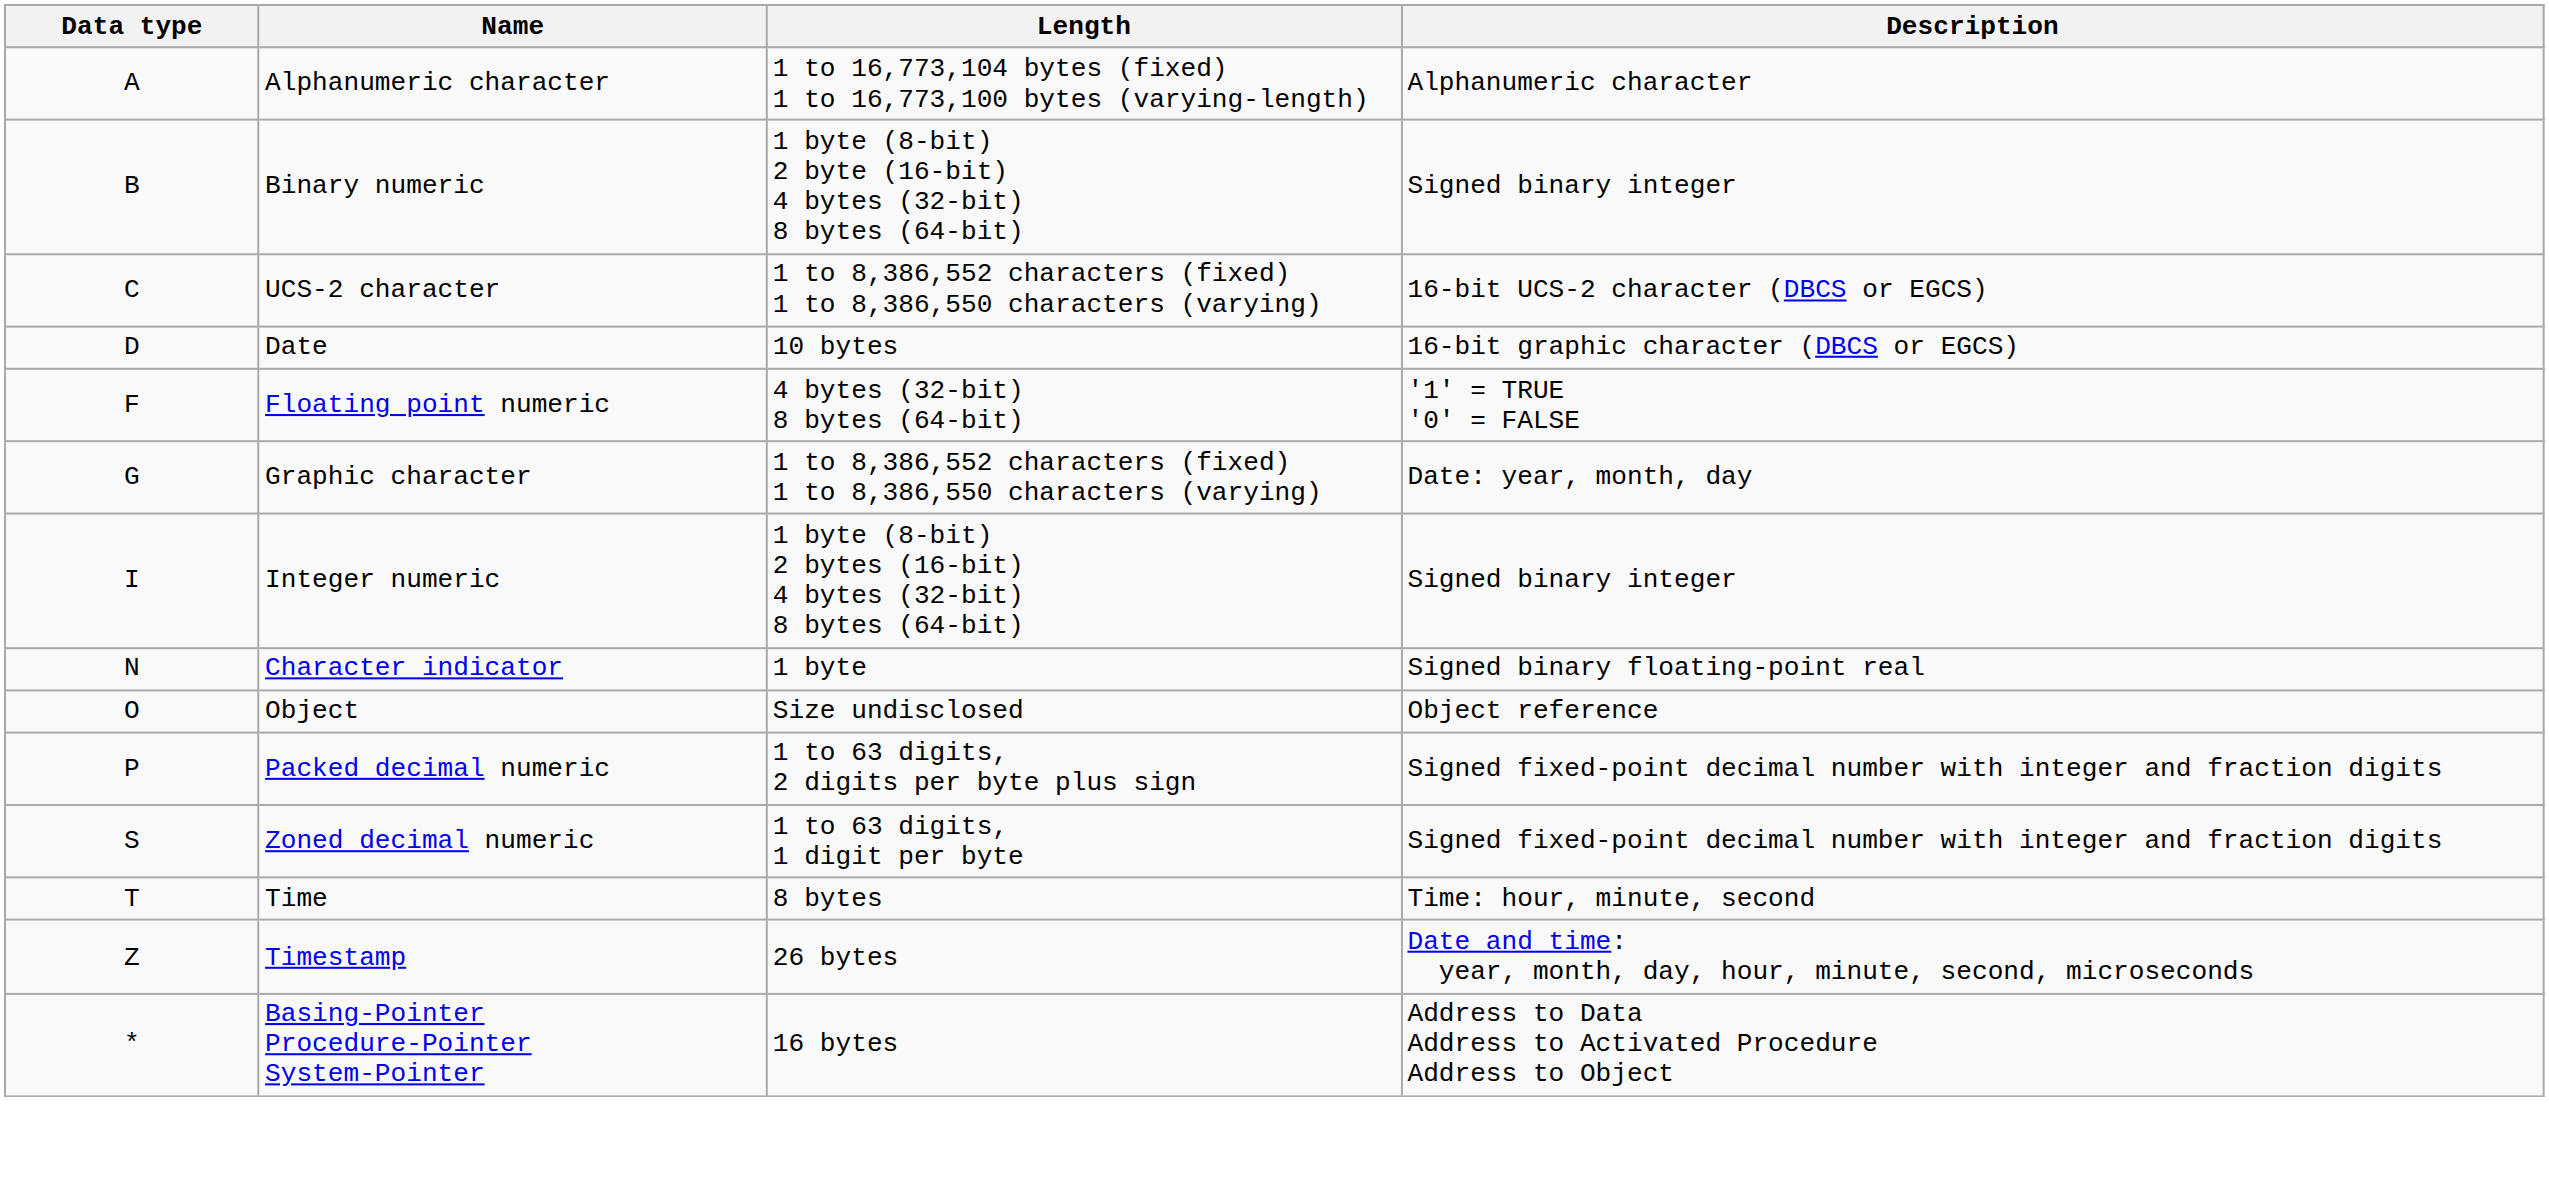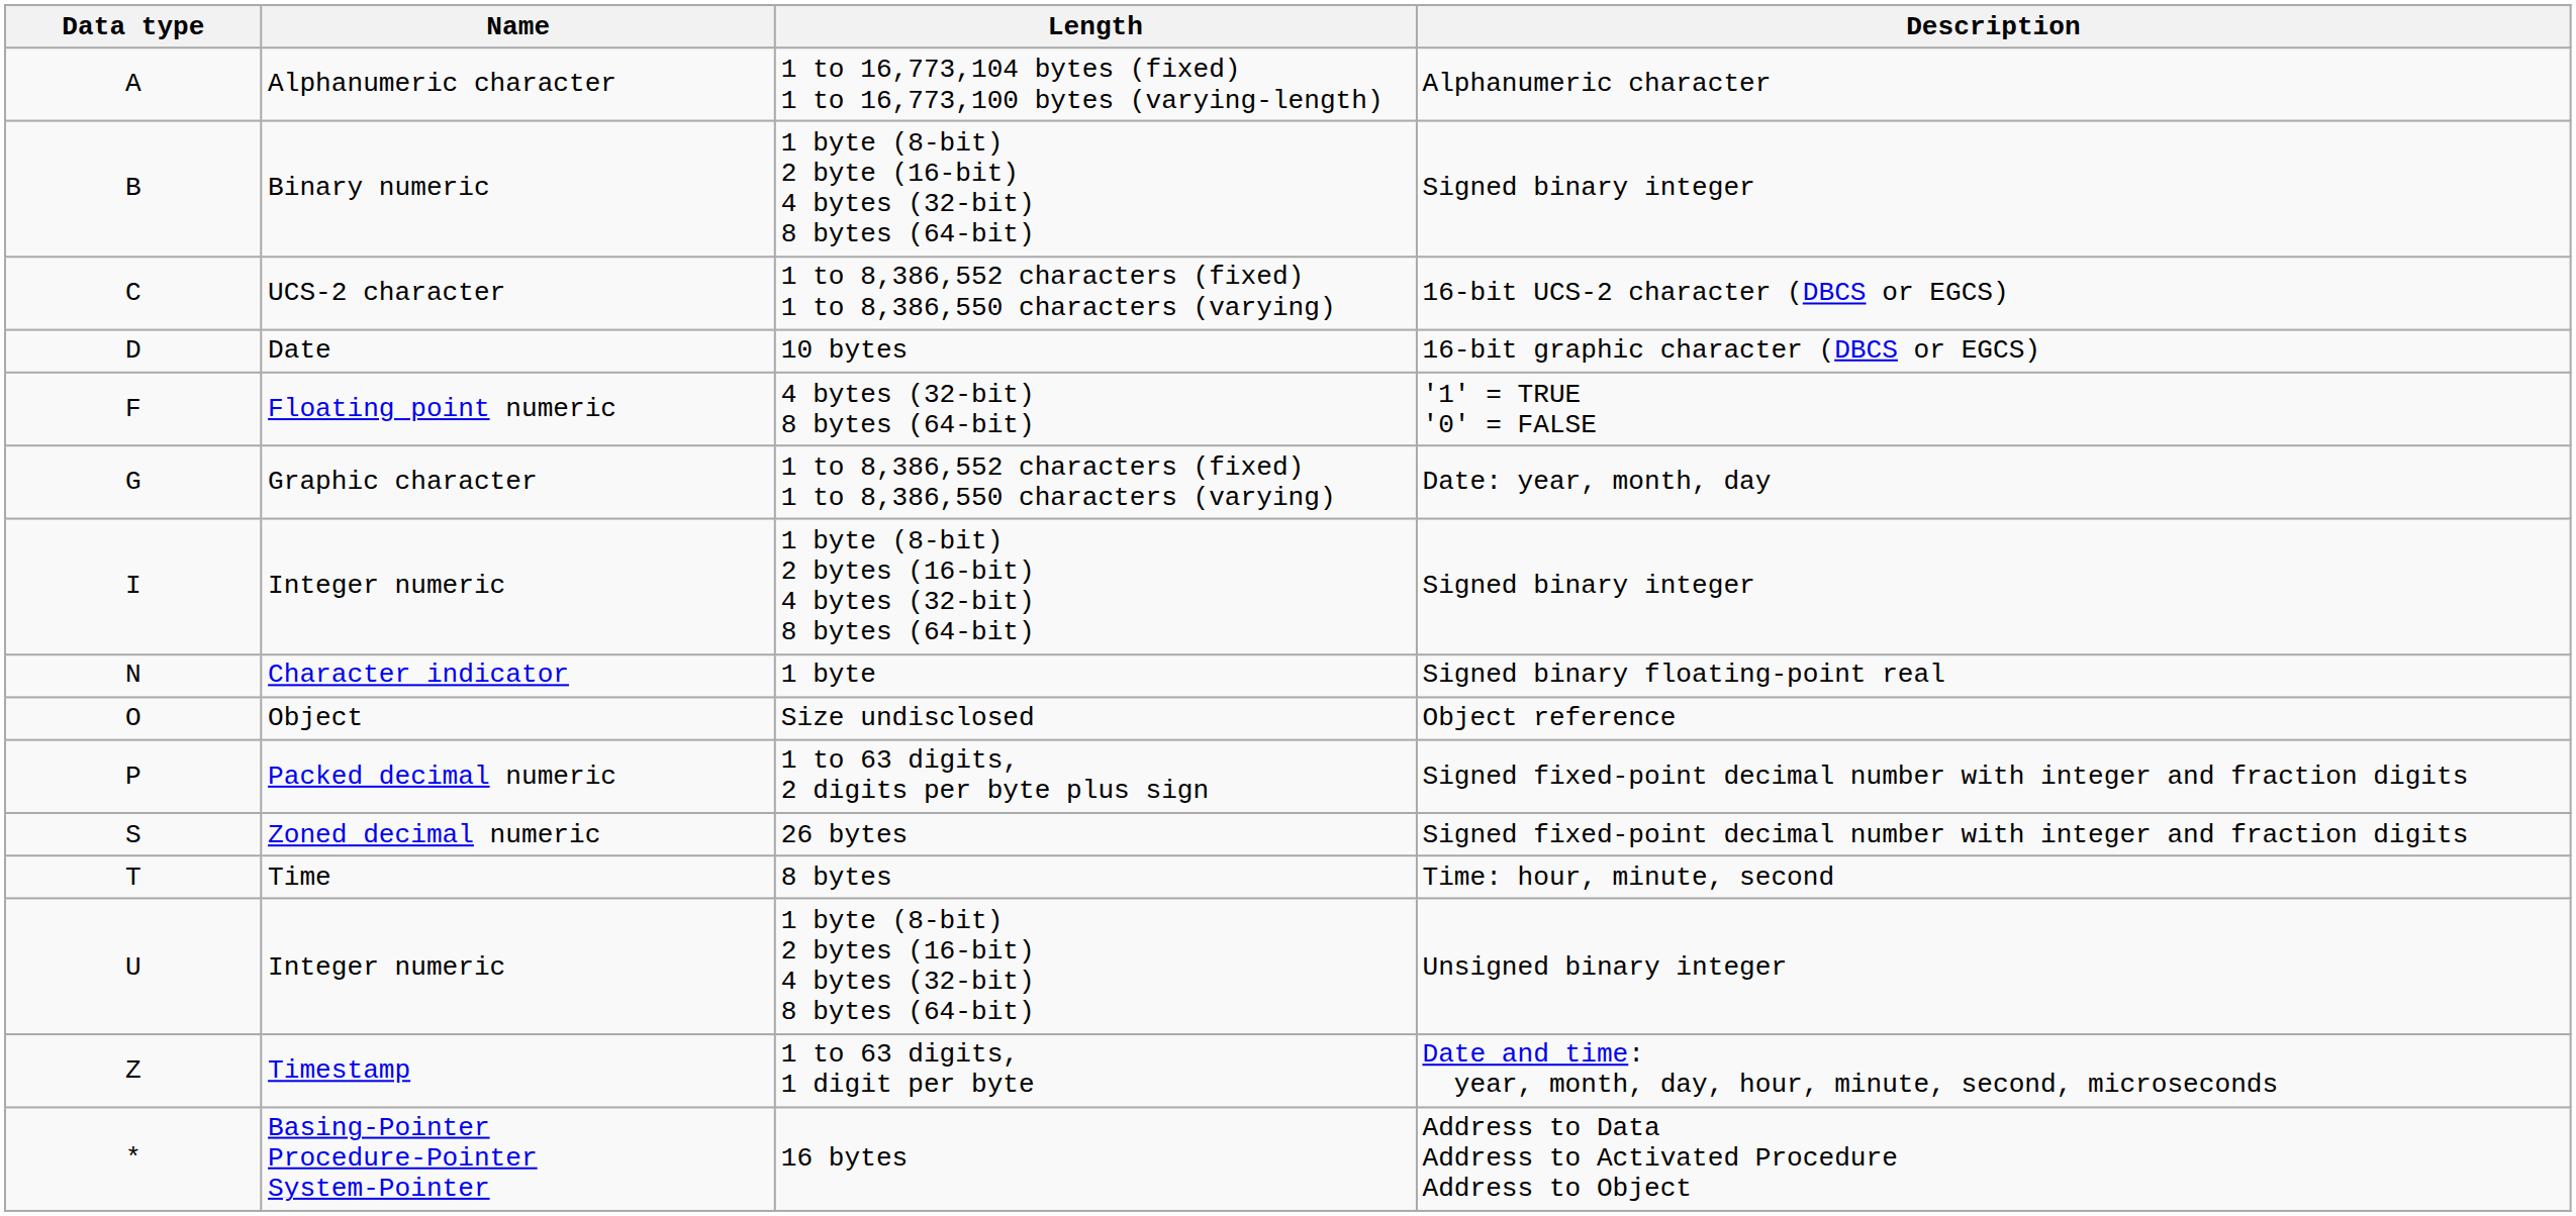Zoned decimal numeric | Length: 1 to 63 digits, 1 digit per byte -> 26 bytes
+ row: U | Integer numeric | 1 byte (8-bit) 2 bytes (16-bit) 4 bytes (32-bit) 8 bytes (64-bit) | Unsigned binary integer
Timestamp | Length: 26 bytes -> 1 to 63 digits, 1 digit per byte
